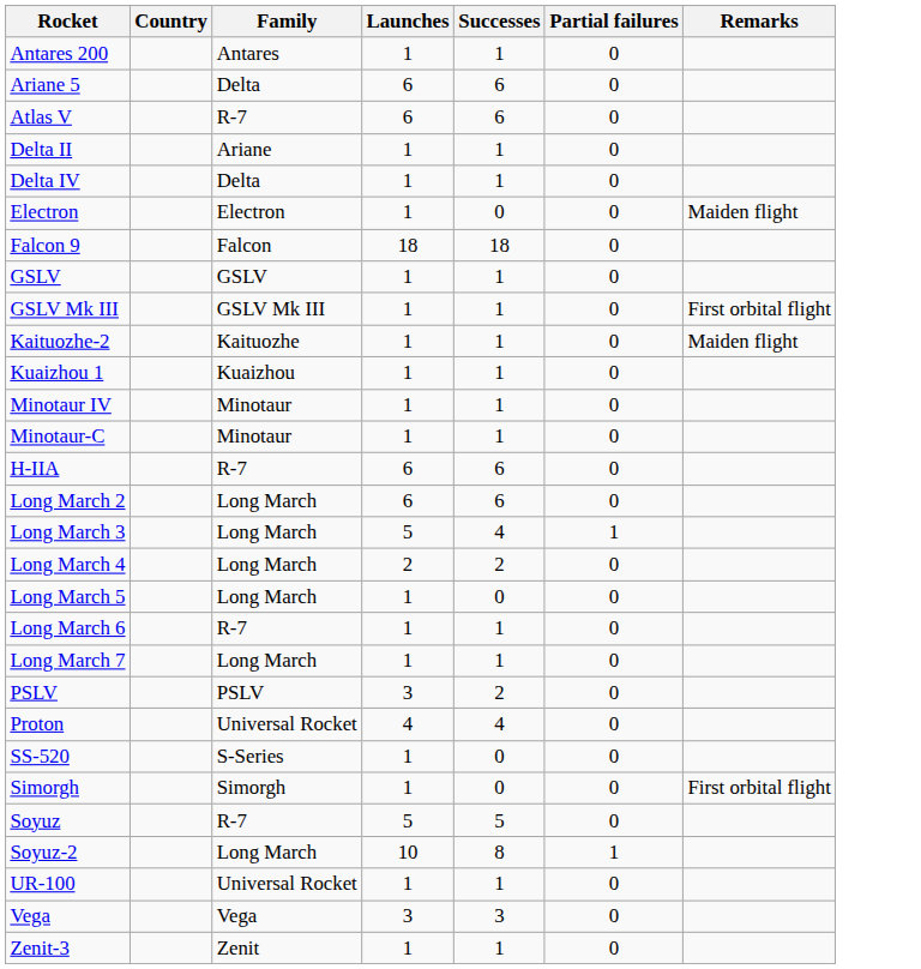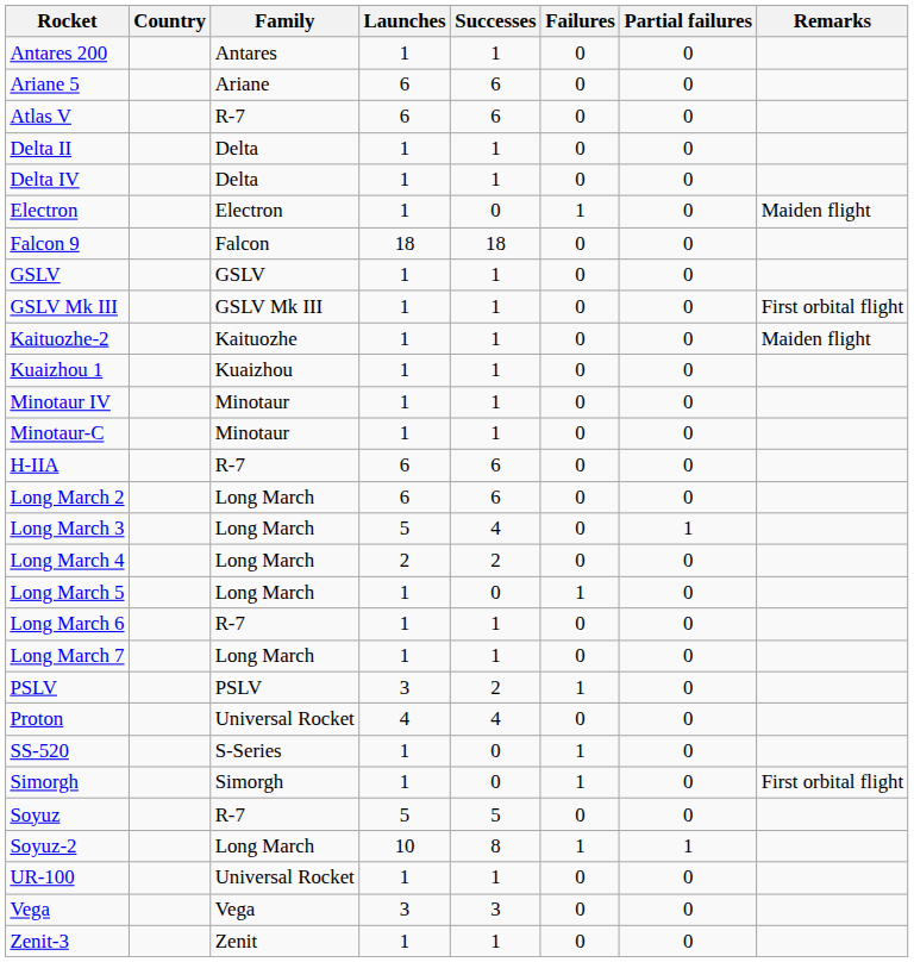+ column: Failures | 0 | 0 | 0 | 0 | 0 | 1 | 0 | 0 | 0 | 0 | 0 | 0 | 0 | 0 | 0 | 0 | 0 | 1 | 0 | 0 | 1 | 0 | 1 | 1 | 0 | 1 | 0 | 0 | 0
Ariane 5 | Family: Delta -> Ariane
Delta II | Family: Ariane -> Delta
